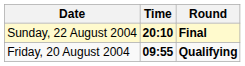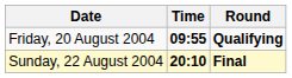rows swapped: Friday, 20 August 2004 <-> Sunday, 22 August 2004
